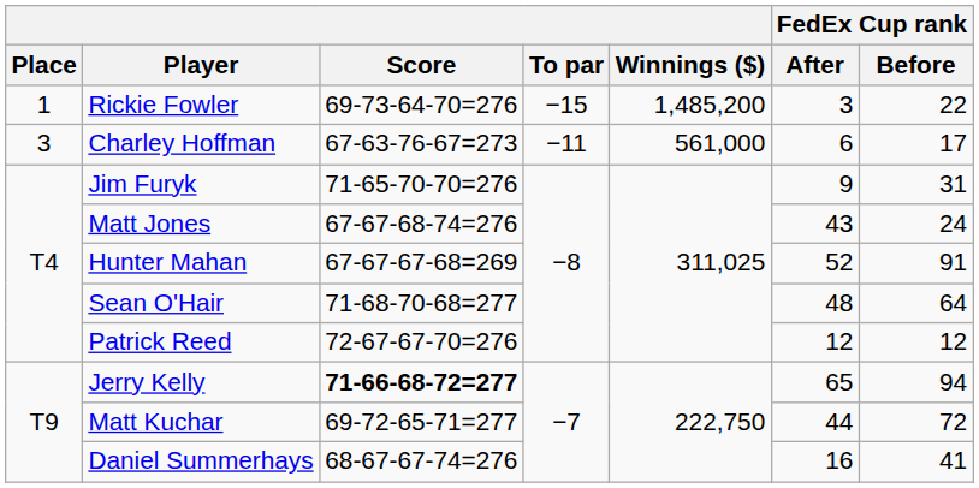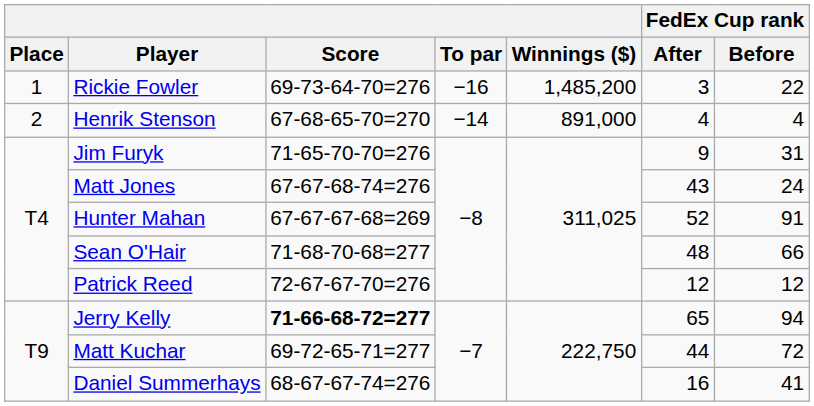Rickie Fowler | To par: −15 -> −16
+ row: 2 | Henrik Stenson | 67-68-65-70=270 | −14 | 891,000 | 4 | 4
- row: 3 | Charley Hoffman | 67-63-76-67=273 | −11 | 561,000 | 6 | 17
Sean O'Hair | FedEx Cup rank / Before: 64 -> 66
